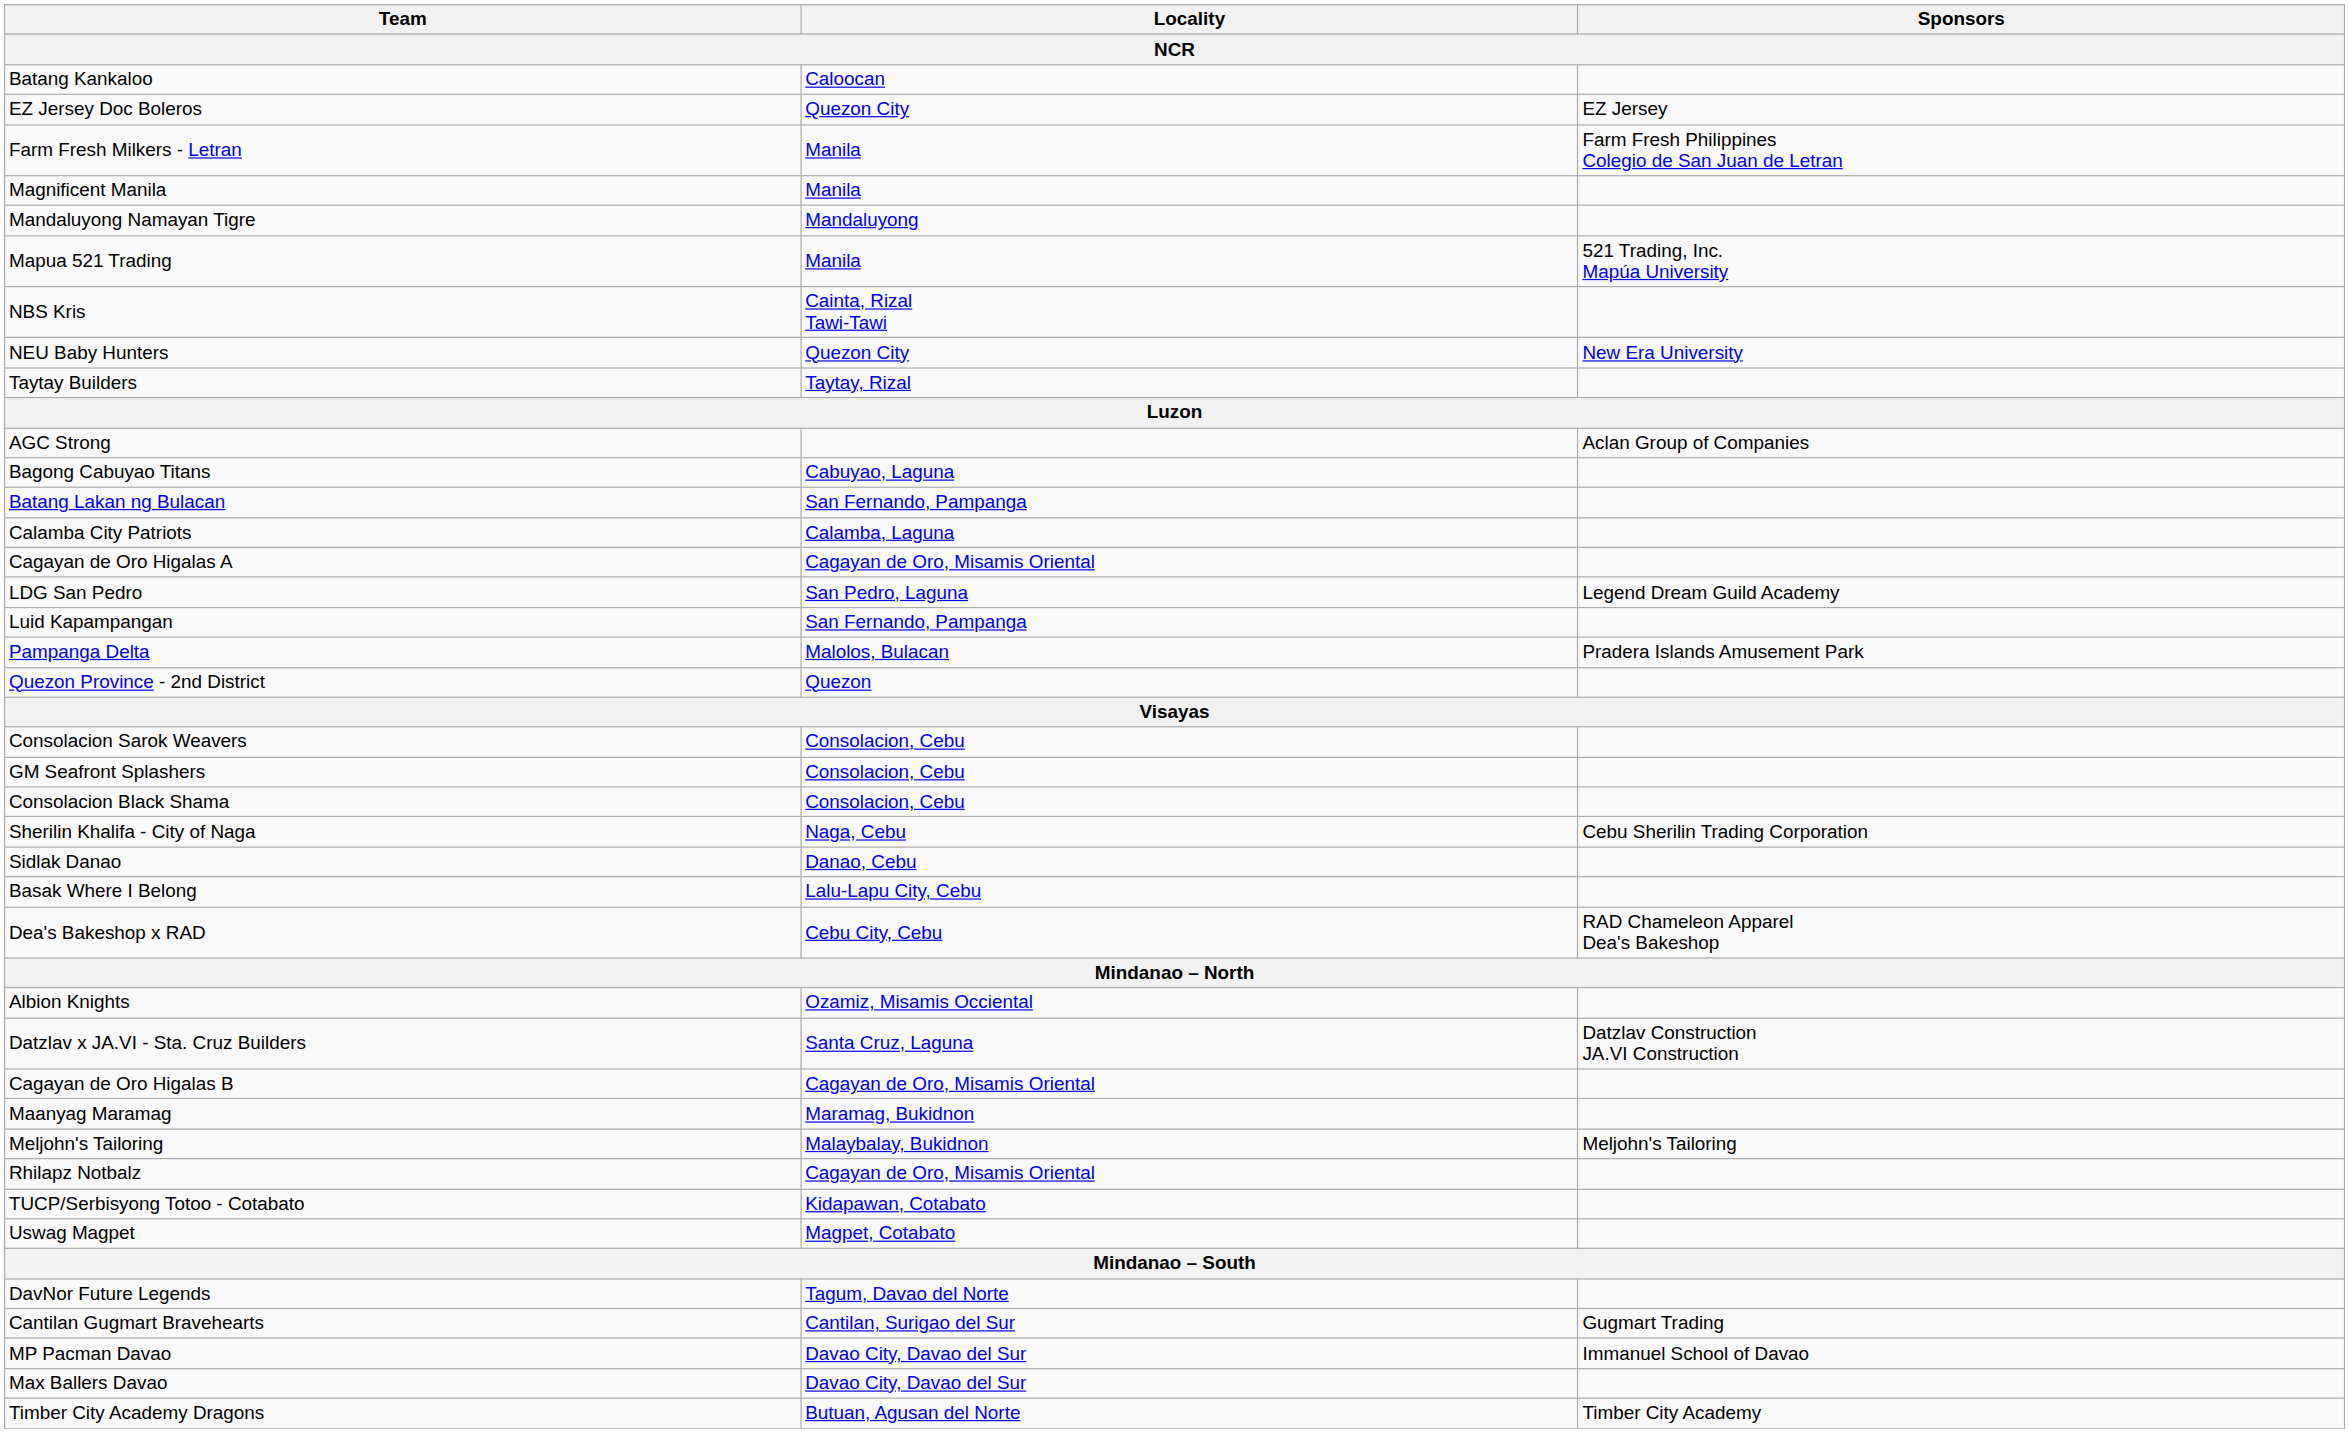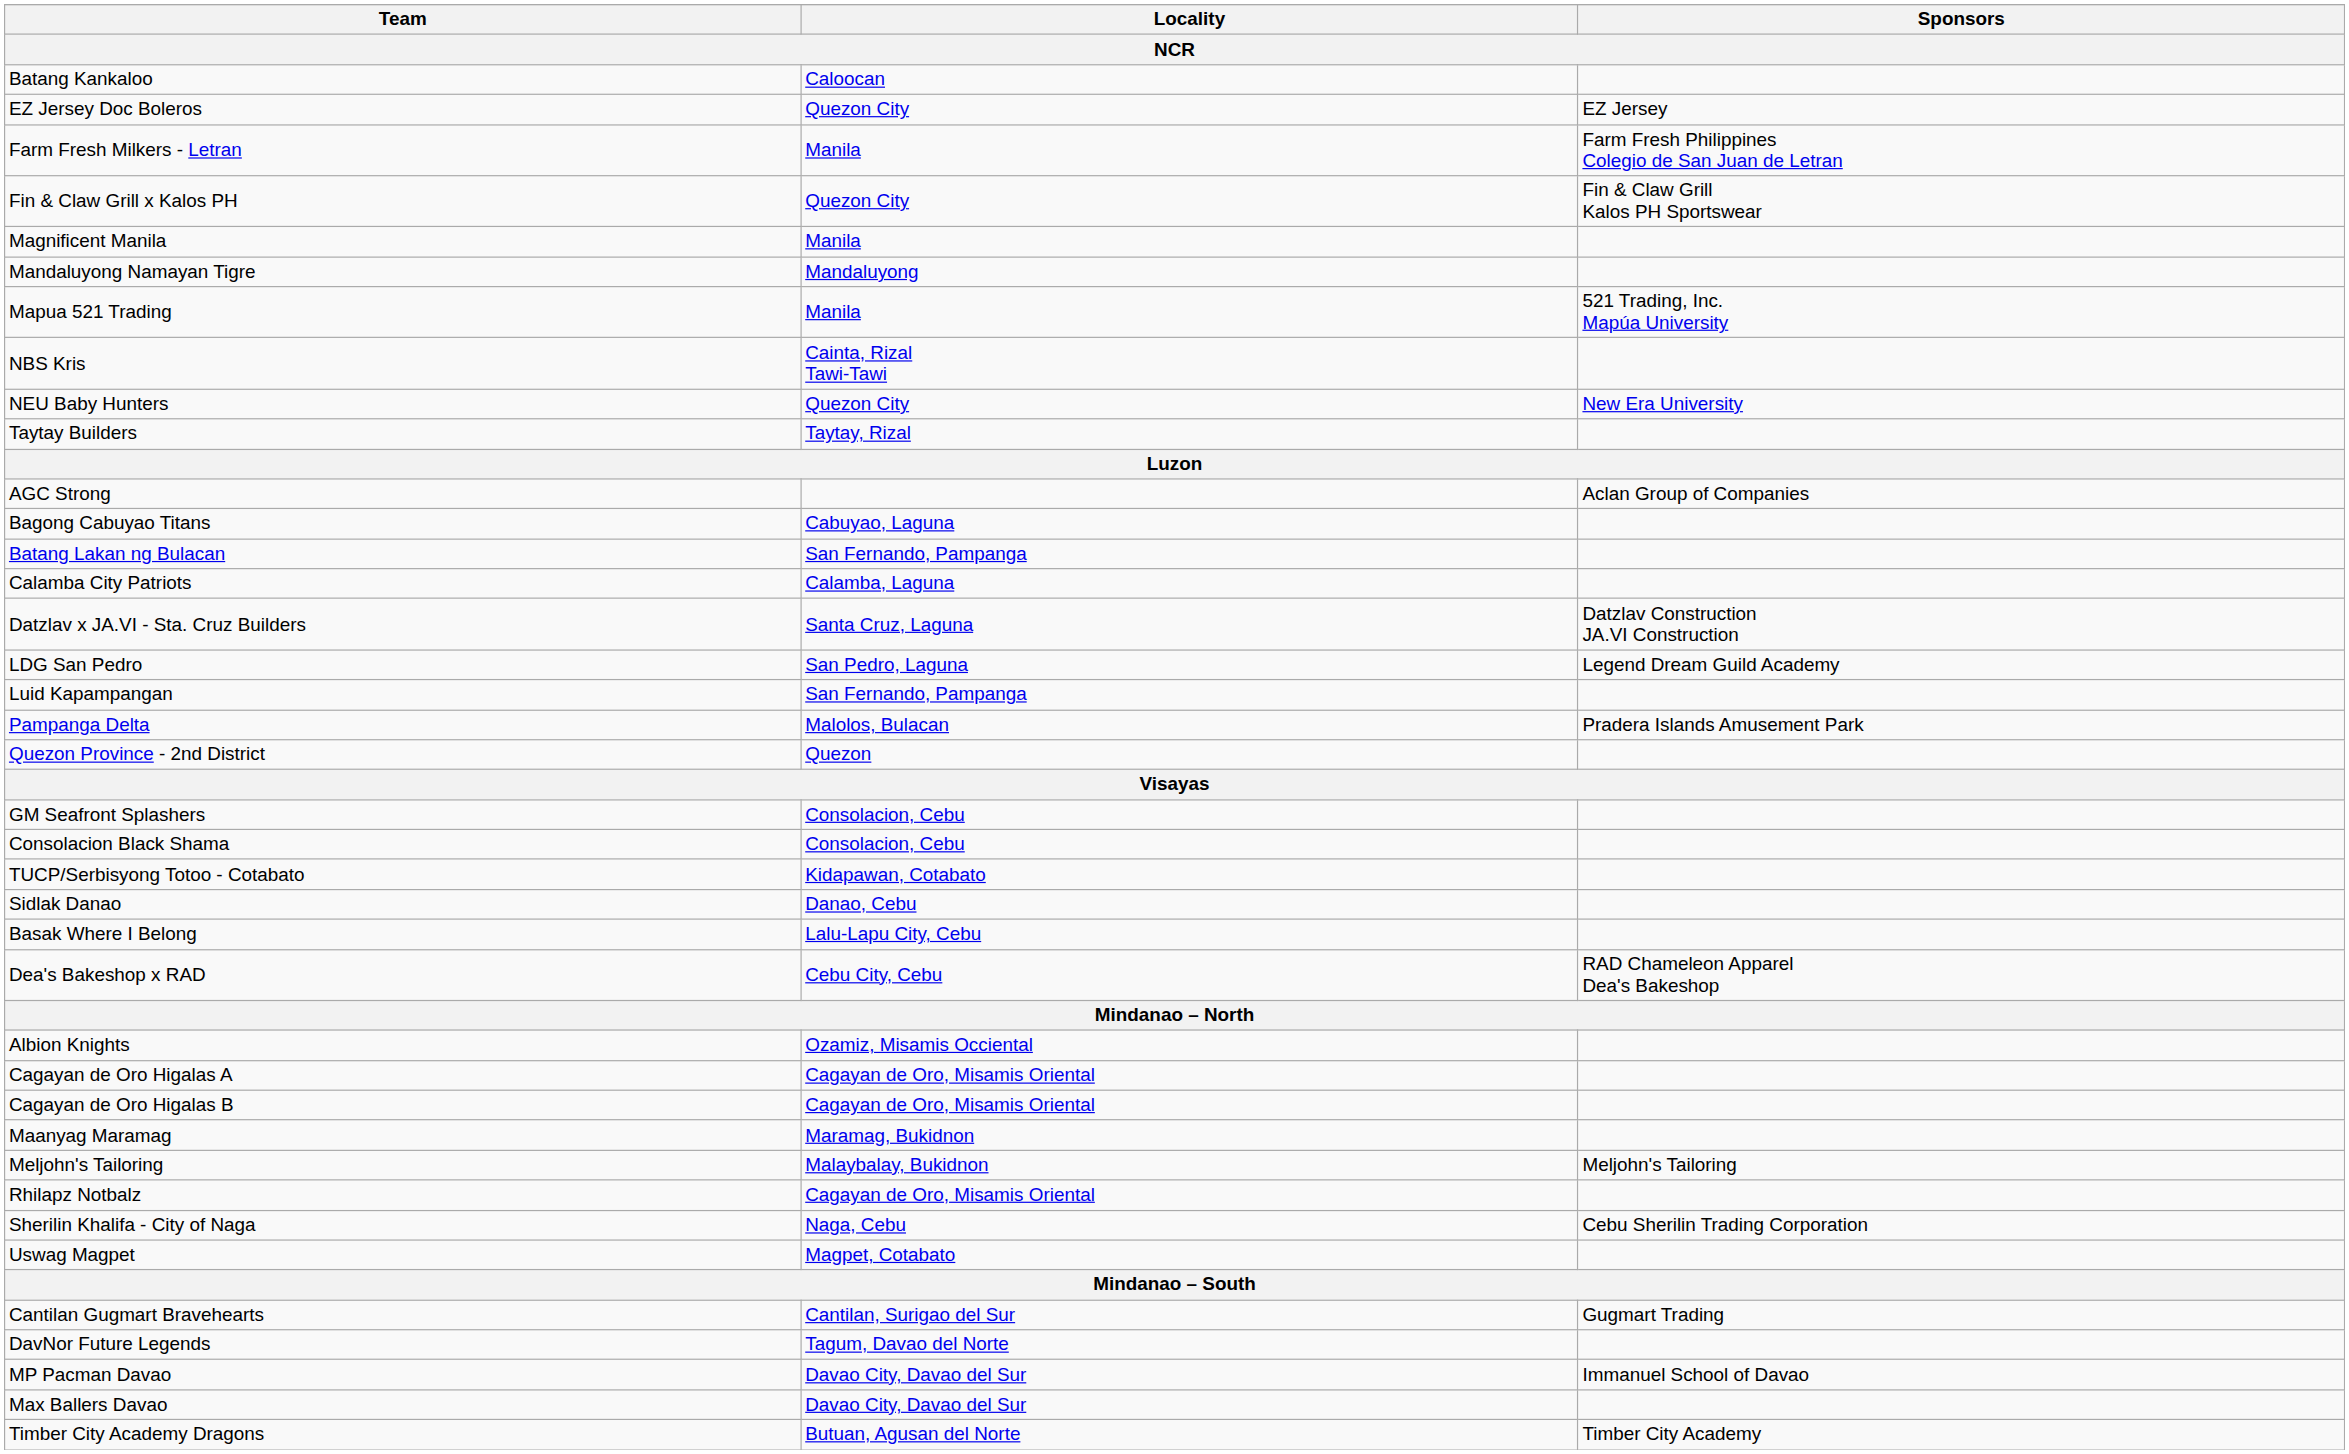+ row: Fin & Claw Grill x Kalos PH | Quezon City | Fin & Claw Grill Kalos PH Sportswear
rows swapped: Datzlav x JA.VI - Sta. Cruz Builders <-> Cagayan de Oro Higalas A
- row: Consolacion Sarok Weavers | Consolacion, Cebu
rows swapped: Sherilin Khalifa - City of Naga <-> TUCP/Serbisyong Totoo - Cotabato
rows swapped: Cantilan Gugmart Bravehearts <-> DavNor Future Legends
